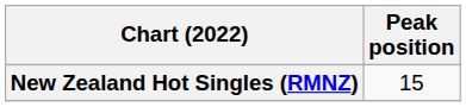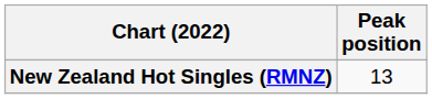New Zealand Hot Singles (RMNZ) | Peak position: 15 -> 13
